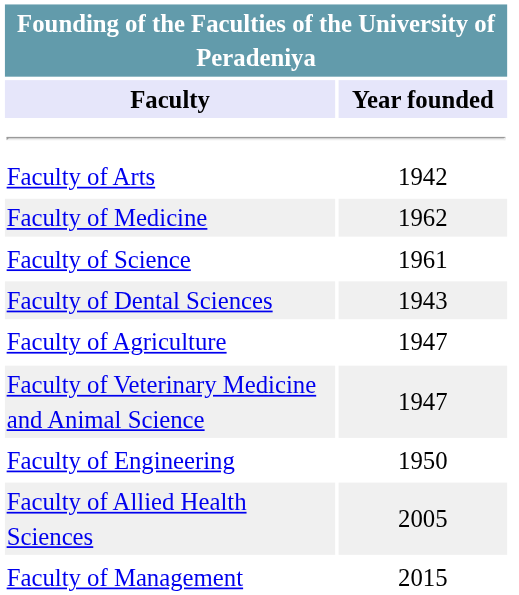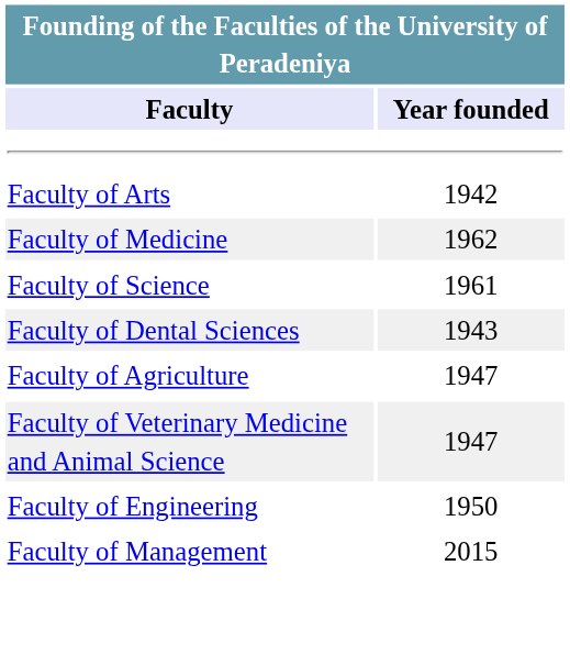- row: Faculty of Allied Health Sciences | 2005
